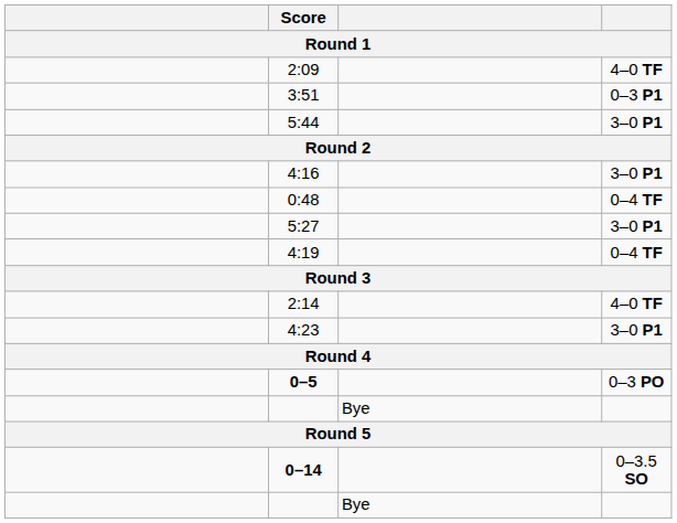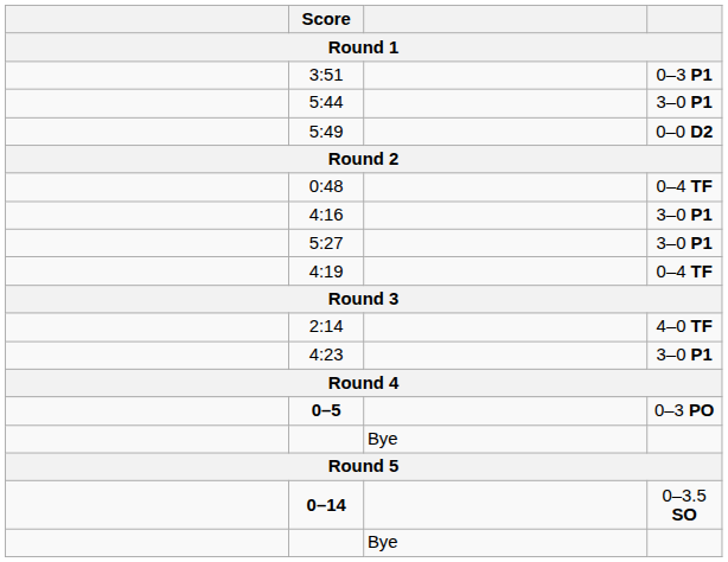- row: 2:09 | 4–0 TF
+ row: 5:49 | 0–0 D2
rows swapped: 4:16 <-> 0:48
